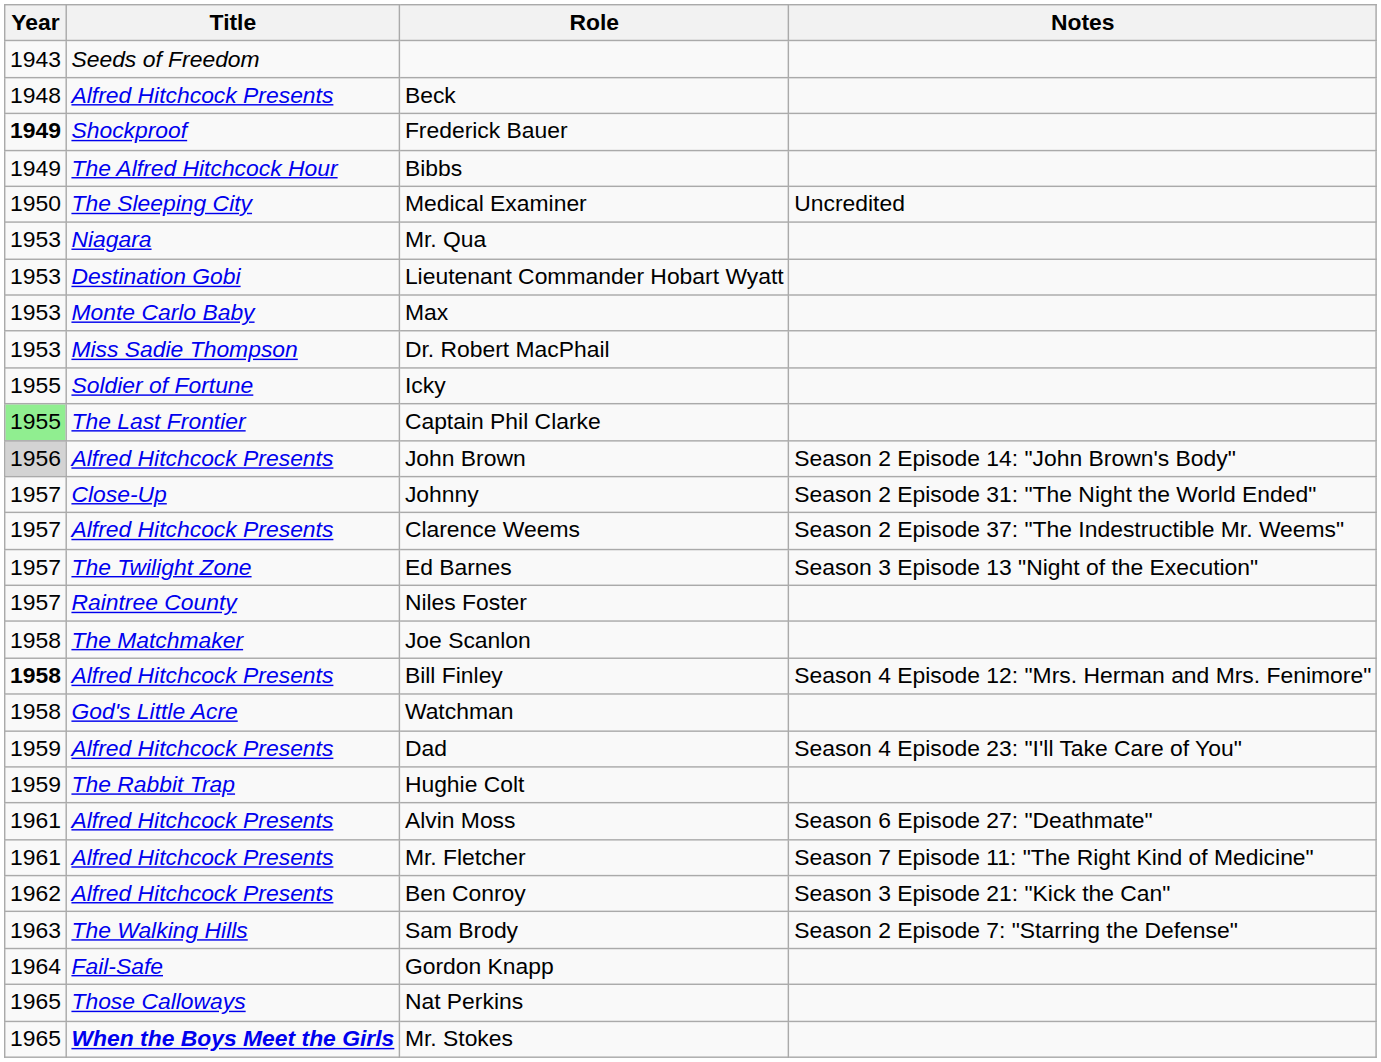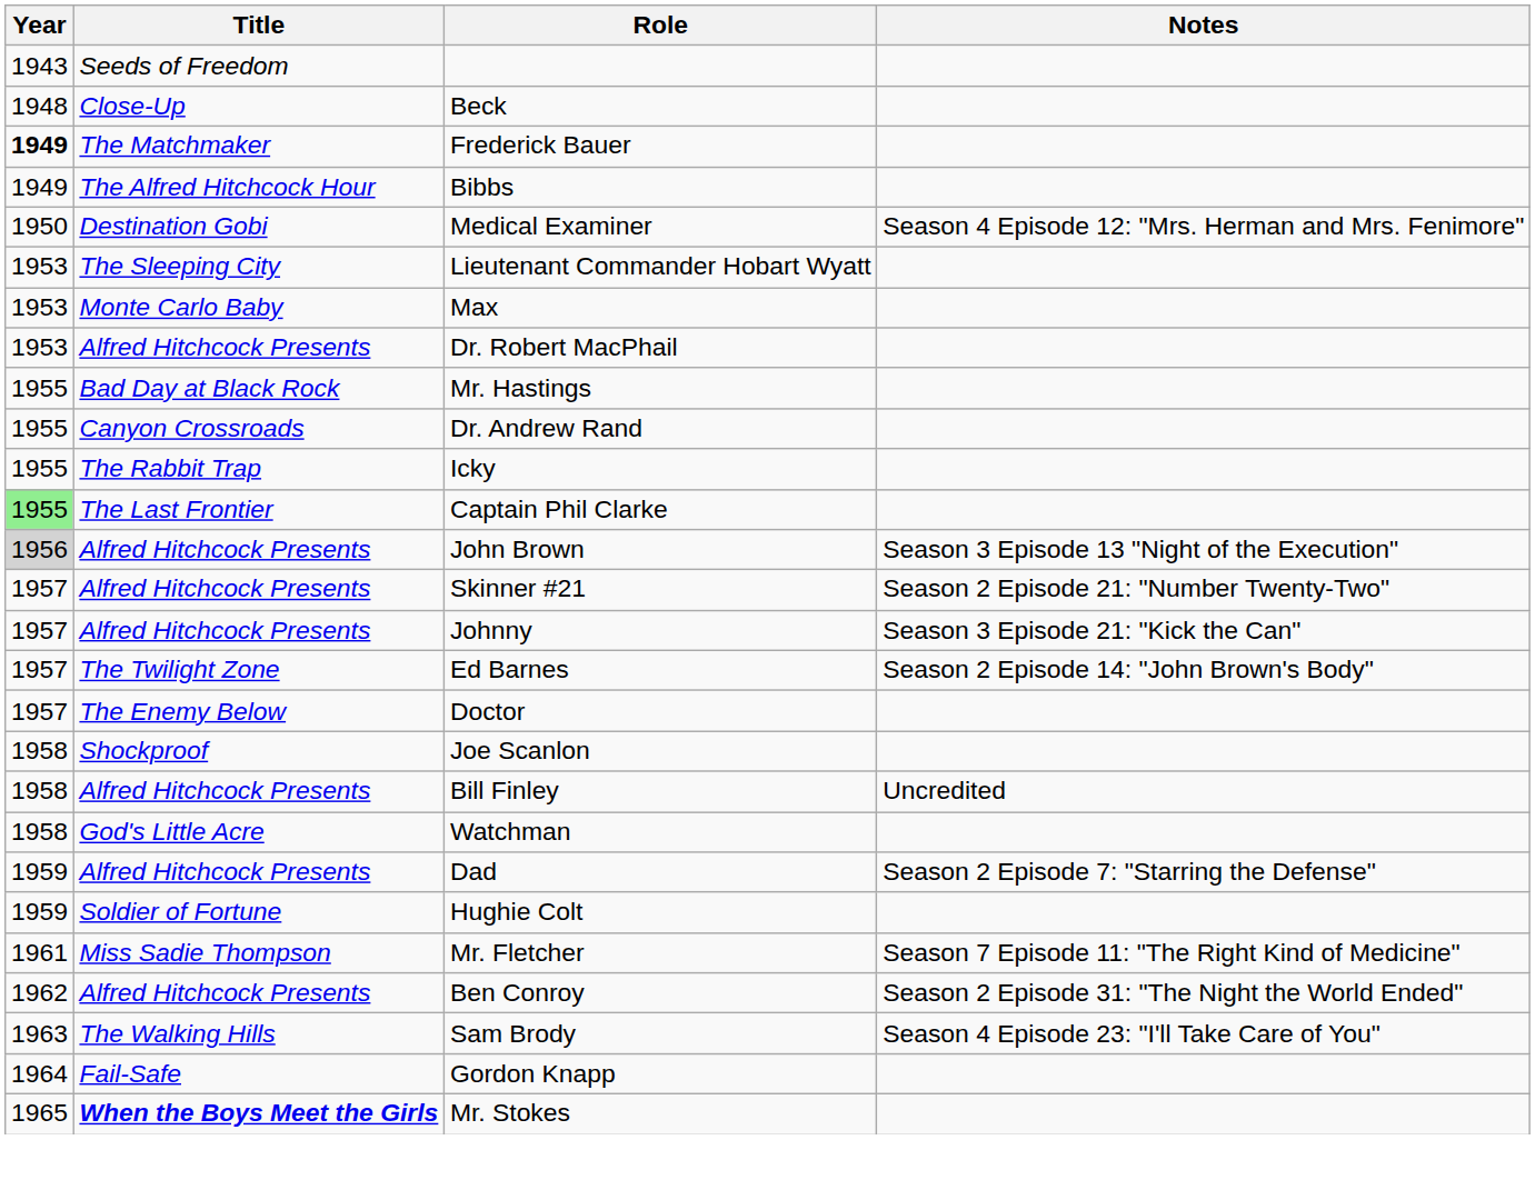Beck | Title: Alfred Hitchcock Presents -> Close-Up
Frederick Bauer | Title: Shockproof -> The Matchmaker
Medical Examiner | Title: The Sleeping City -> Destination Gobi
Medical Examiner | Notes: Uncredited -> Season 4 Episode 12: "Mrs. Herman and Mrs. Fenimore"
- row: 1953 | Niagara | Mr. Qua
Lieutenant Commander Hobart Wyatt | Title: Destination Gobi -> The Sleeping City
Dr. Robert MacPhail | Title: Miss Sadie Thompson -> Alfred Hitchcock Presents
+ row: 1955 | Bad Day at Black Rock | Mr. Hastings
+ row: 1955 | Canyon Crossroads | Dr. Andrew Rand
Icky | Title: Soldier of Fortune -> The Rabbit Trap
John Brown | Notes: Season 2 Episode 14: "John Brown's Body" -> Season 3 Episode 13 "Night of the Execution"
+ row: 1957 | Alfred Hitchcock Presents | Skinner #21 | Season 2 Episode 21: "Number Twenty-Two"
Johnny | Title: Close-Up -> Alfred Hitchcock Presents
Johnny | Notes: Season 2 Episode 31: "The Night the World Ended" -> Season 3 Episode 21: "Kick the Can"
- row: 1957 | Alfred Hitchcock Presents | Clarence Weems | Season 2 Episode 37: "The Indestructible Mr. Weems"
Ed Barnes | Notes: Season 3 Episode 13 "Night of the Execution" -> Season 2 Episode 14: "John Brown's Body"
- row: 1957 | Raintree County | Niles Foster
+ row: 1957 | The Enemy Below | Doctor
Joe Scanlon | Title: The Matchmaker -> Shockproof
Bill Finley | Year: bold -> normal
Bill Finley | Notes: Season 4 Episode 12: "Mrs. Herman and Mrs. Fenimore" -> Uncredited
Dad | Notes: Season 4 Episode 23: "I'll Take Care of You" -> Season 2 Episode 7: "Starring the Defense"
Hughie Colt | Title: The Rabbit Trap -> Soldier of Fortune
- row: 1961 | Alfred Hitchcock Presents | Alvin Moss | Season 6 Episode 27: "Deathmate"
Mr. Fletcher | Title: Alfred Hitchcock Presents -> Miss Sadie Thompson
Ben Conroy | Notes: Season 3 Episode 21: "Kick the Can" -> Season 2 Episode 31: "The Night the World Ended"
Sam Brody | Notes: Season 2 Episode 7: "Starring the Defense" -> Season 4 Episode 23: "I'll Take Care of You"
- row: 1965 | Those Calloways | Nat Perkins
